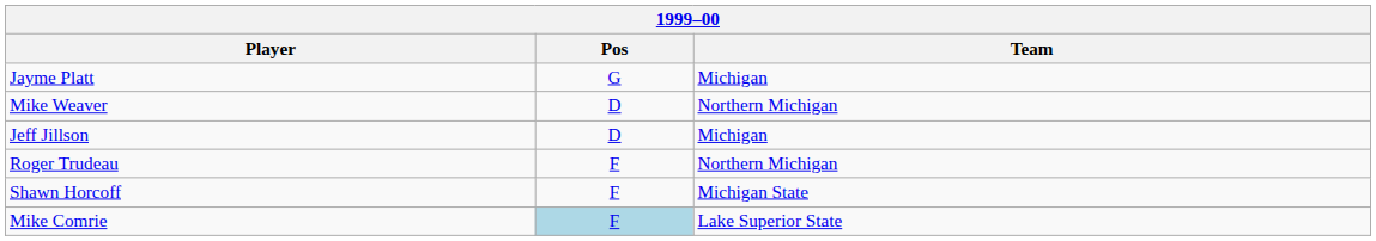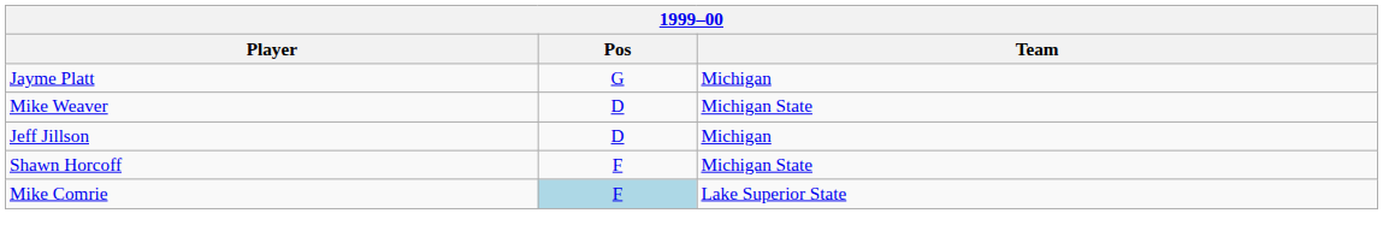Mike Weaver | Team: Northern Michigan -> Michigan State
- row: Roger Trudeau | F | Northern Michigan
